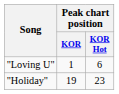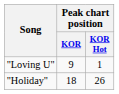"Loving U" | Peak chart position / KOR: 1 -> 9
"Loving U" | Peak chart position / KOR Hot: 6 -> 1
"Holiday" | Peak chart position / KOR: 19 -> 18
"Holiday" | Peak chart position / KOR Hot: 23 -> 26
